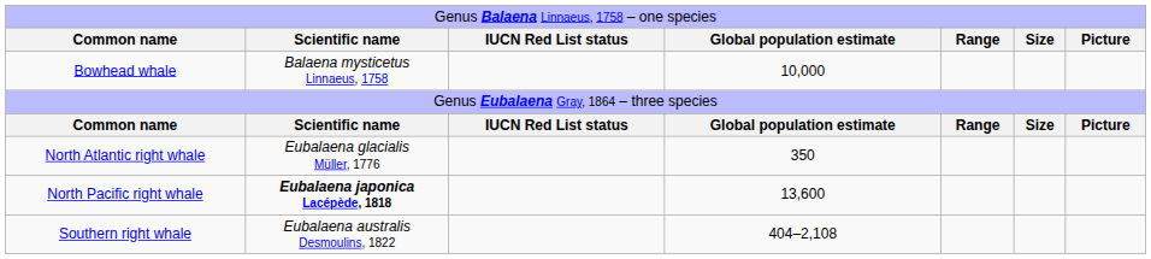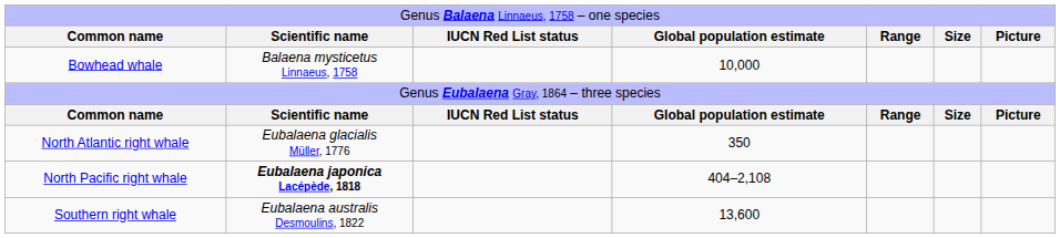North Pacific right whale | column 4: 13,600 -> 404–2,108
Southern right whale | column 4: 404–2,108 -> 13,600
